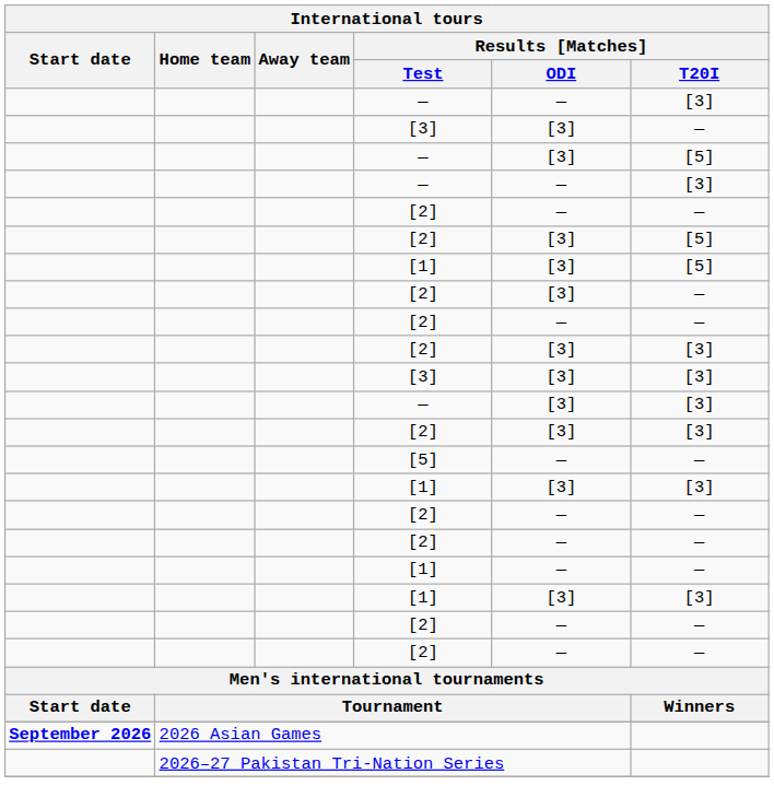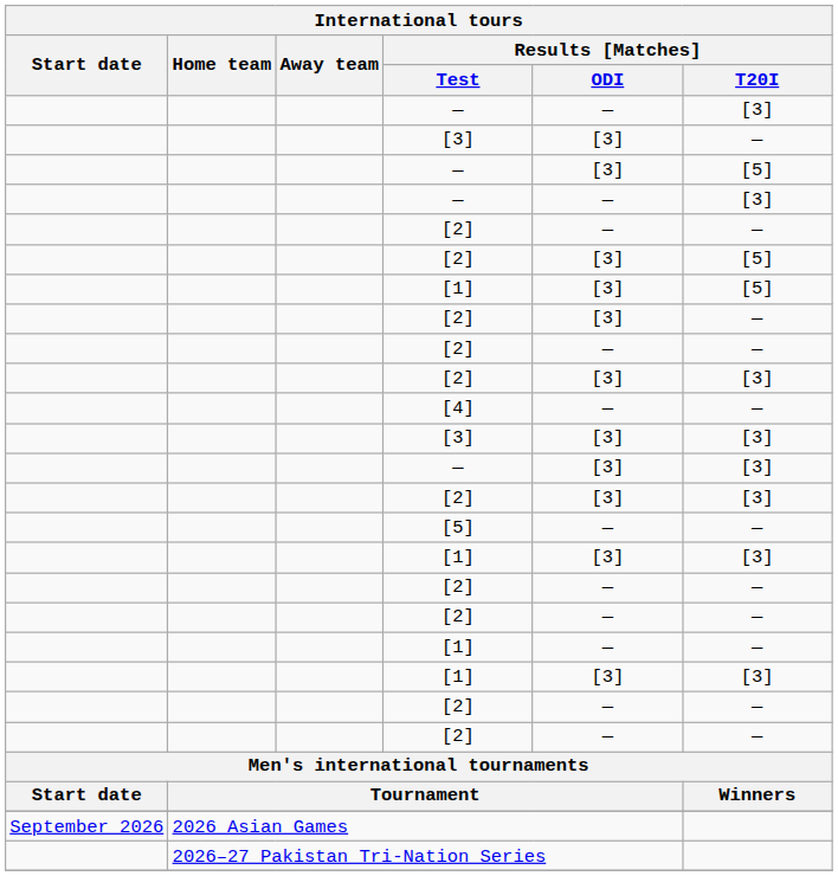+ row: [4] | — | —
2026 Asian Games | Start date: bold -> normal
